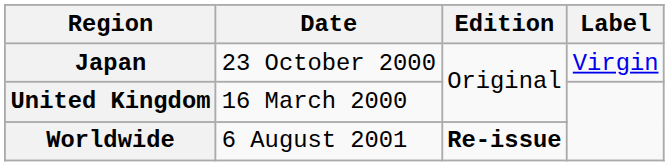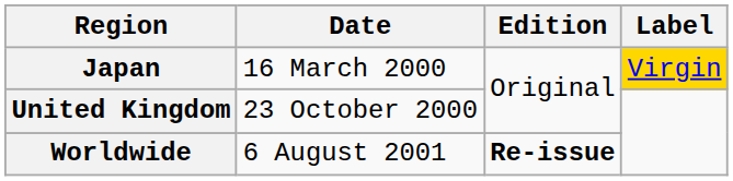Japan | Date: 23 October 2000 -> 16 March 2000
Japan | Label: no background -> gold background
United Kingdom | Date: 16 March 2000 -> 23 October 2000
